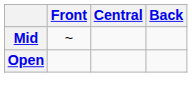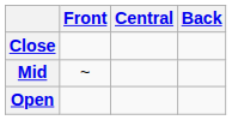+ row: Close
